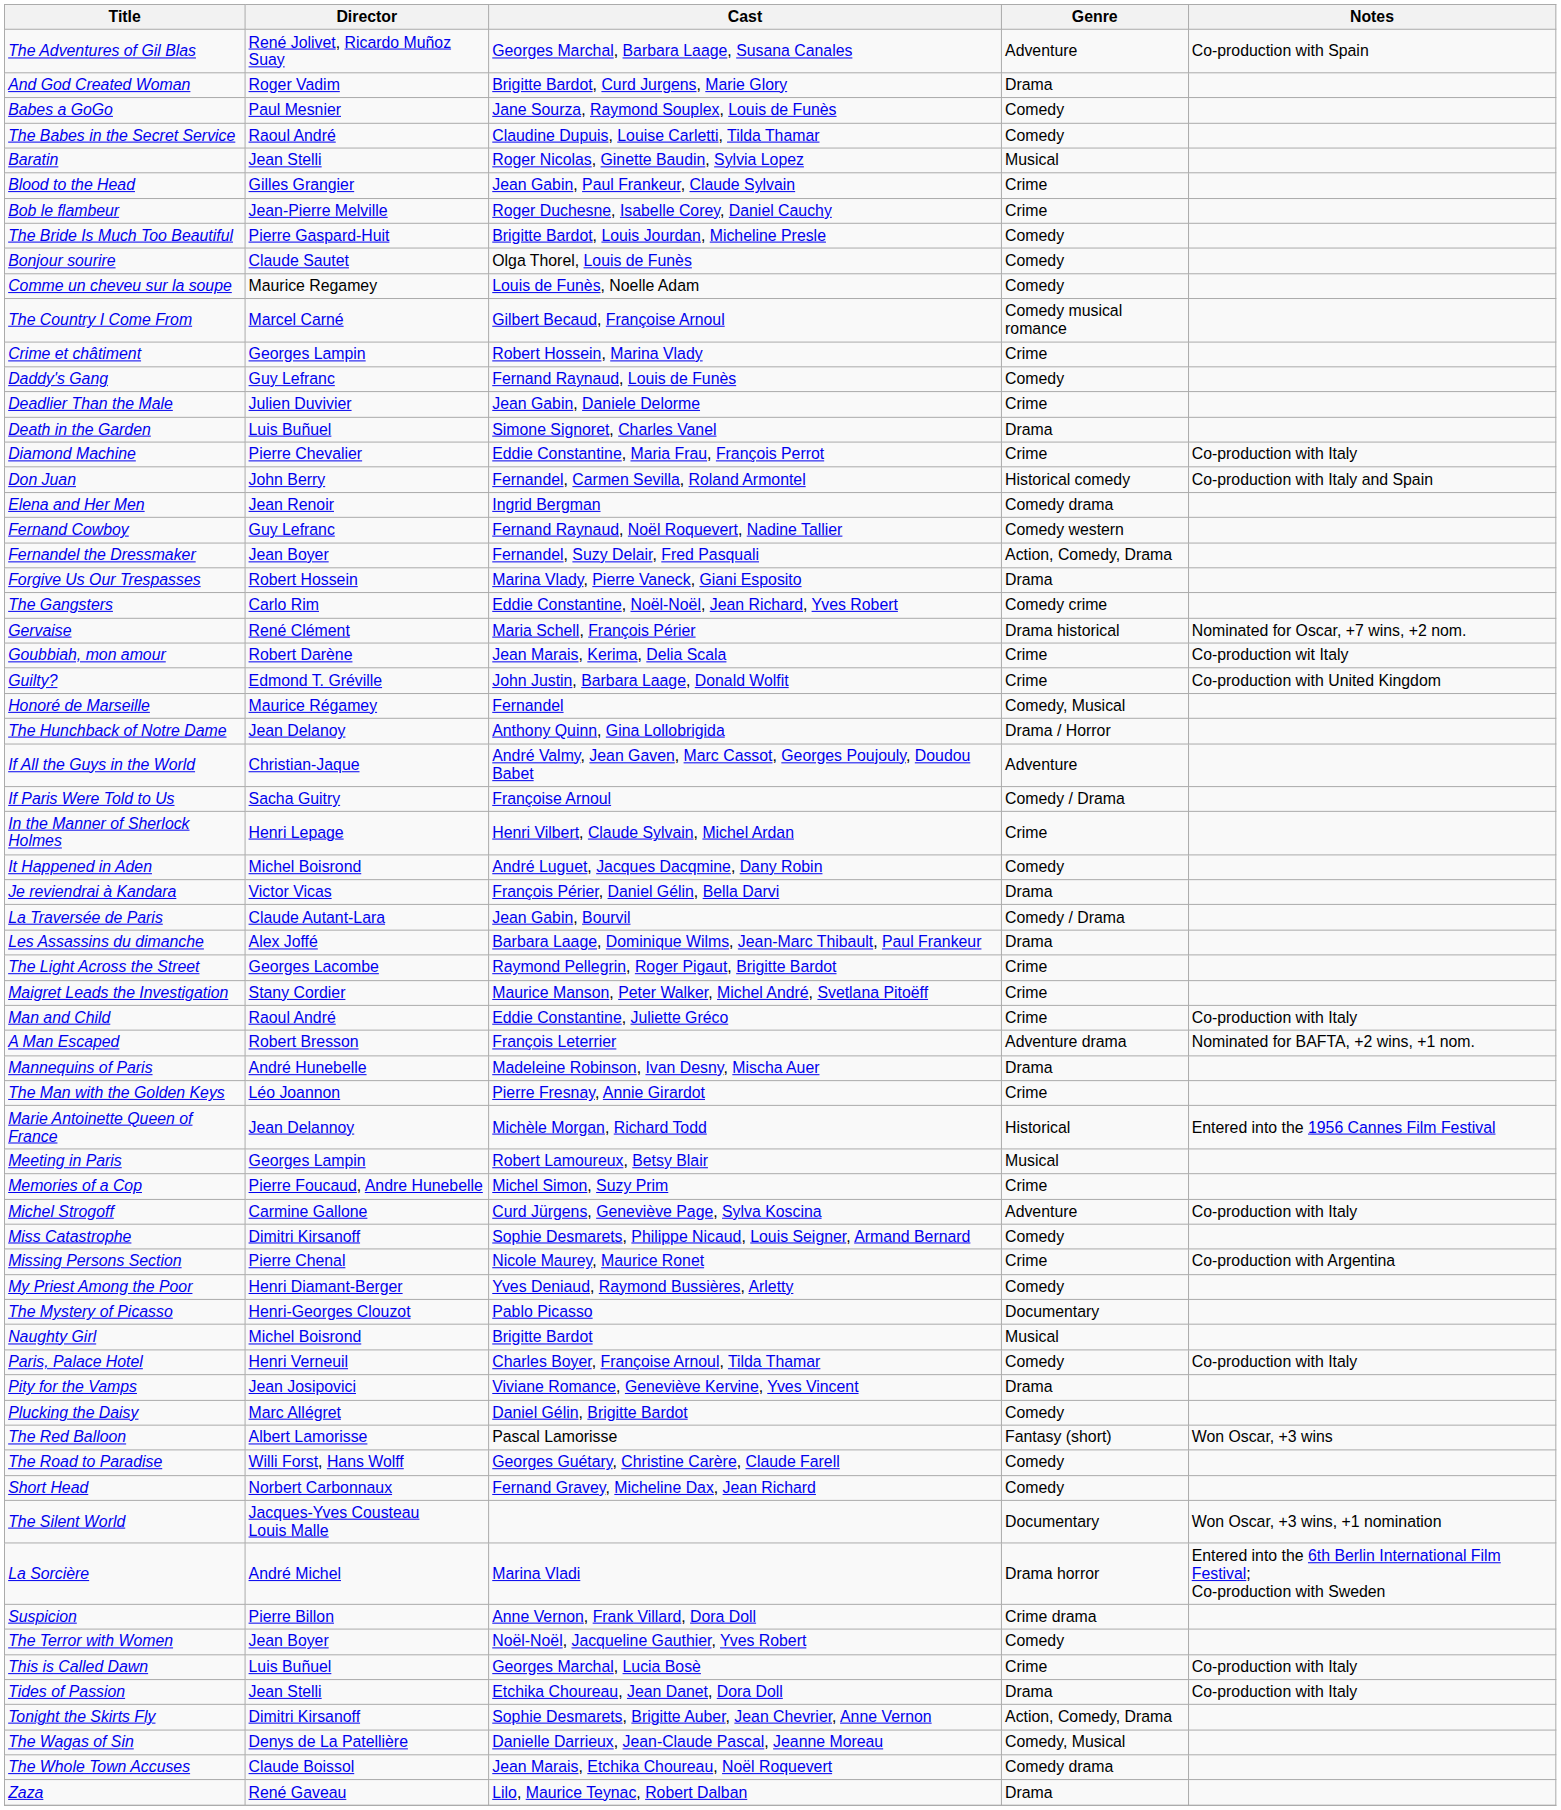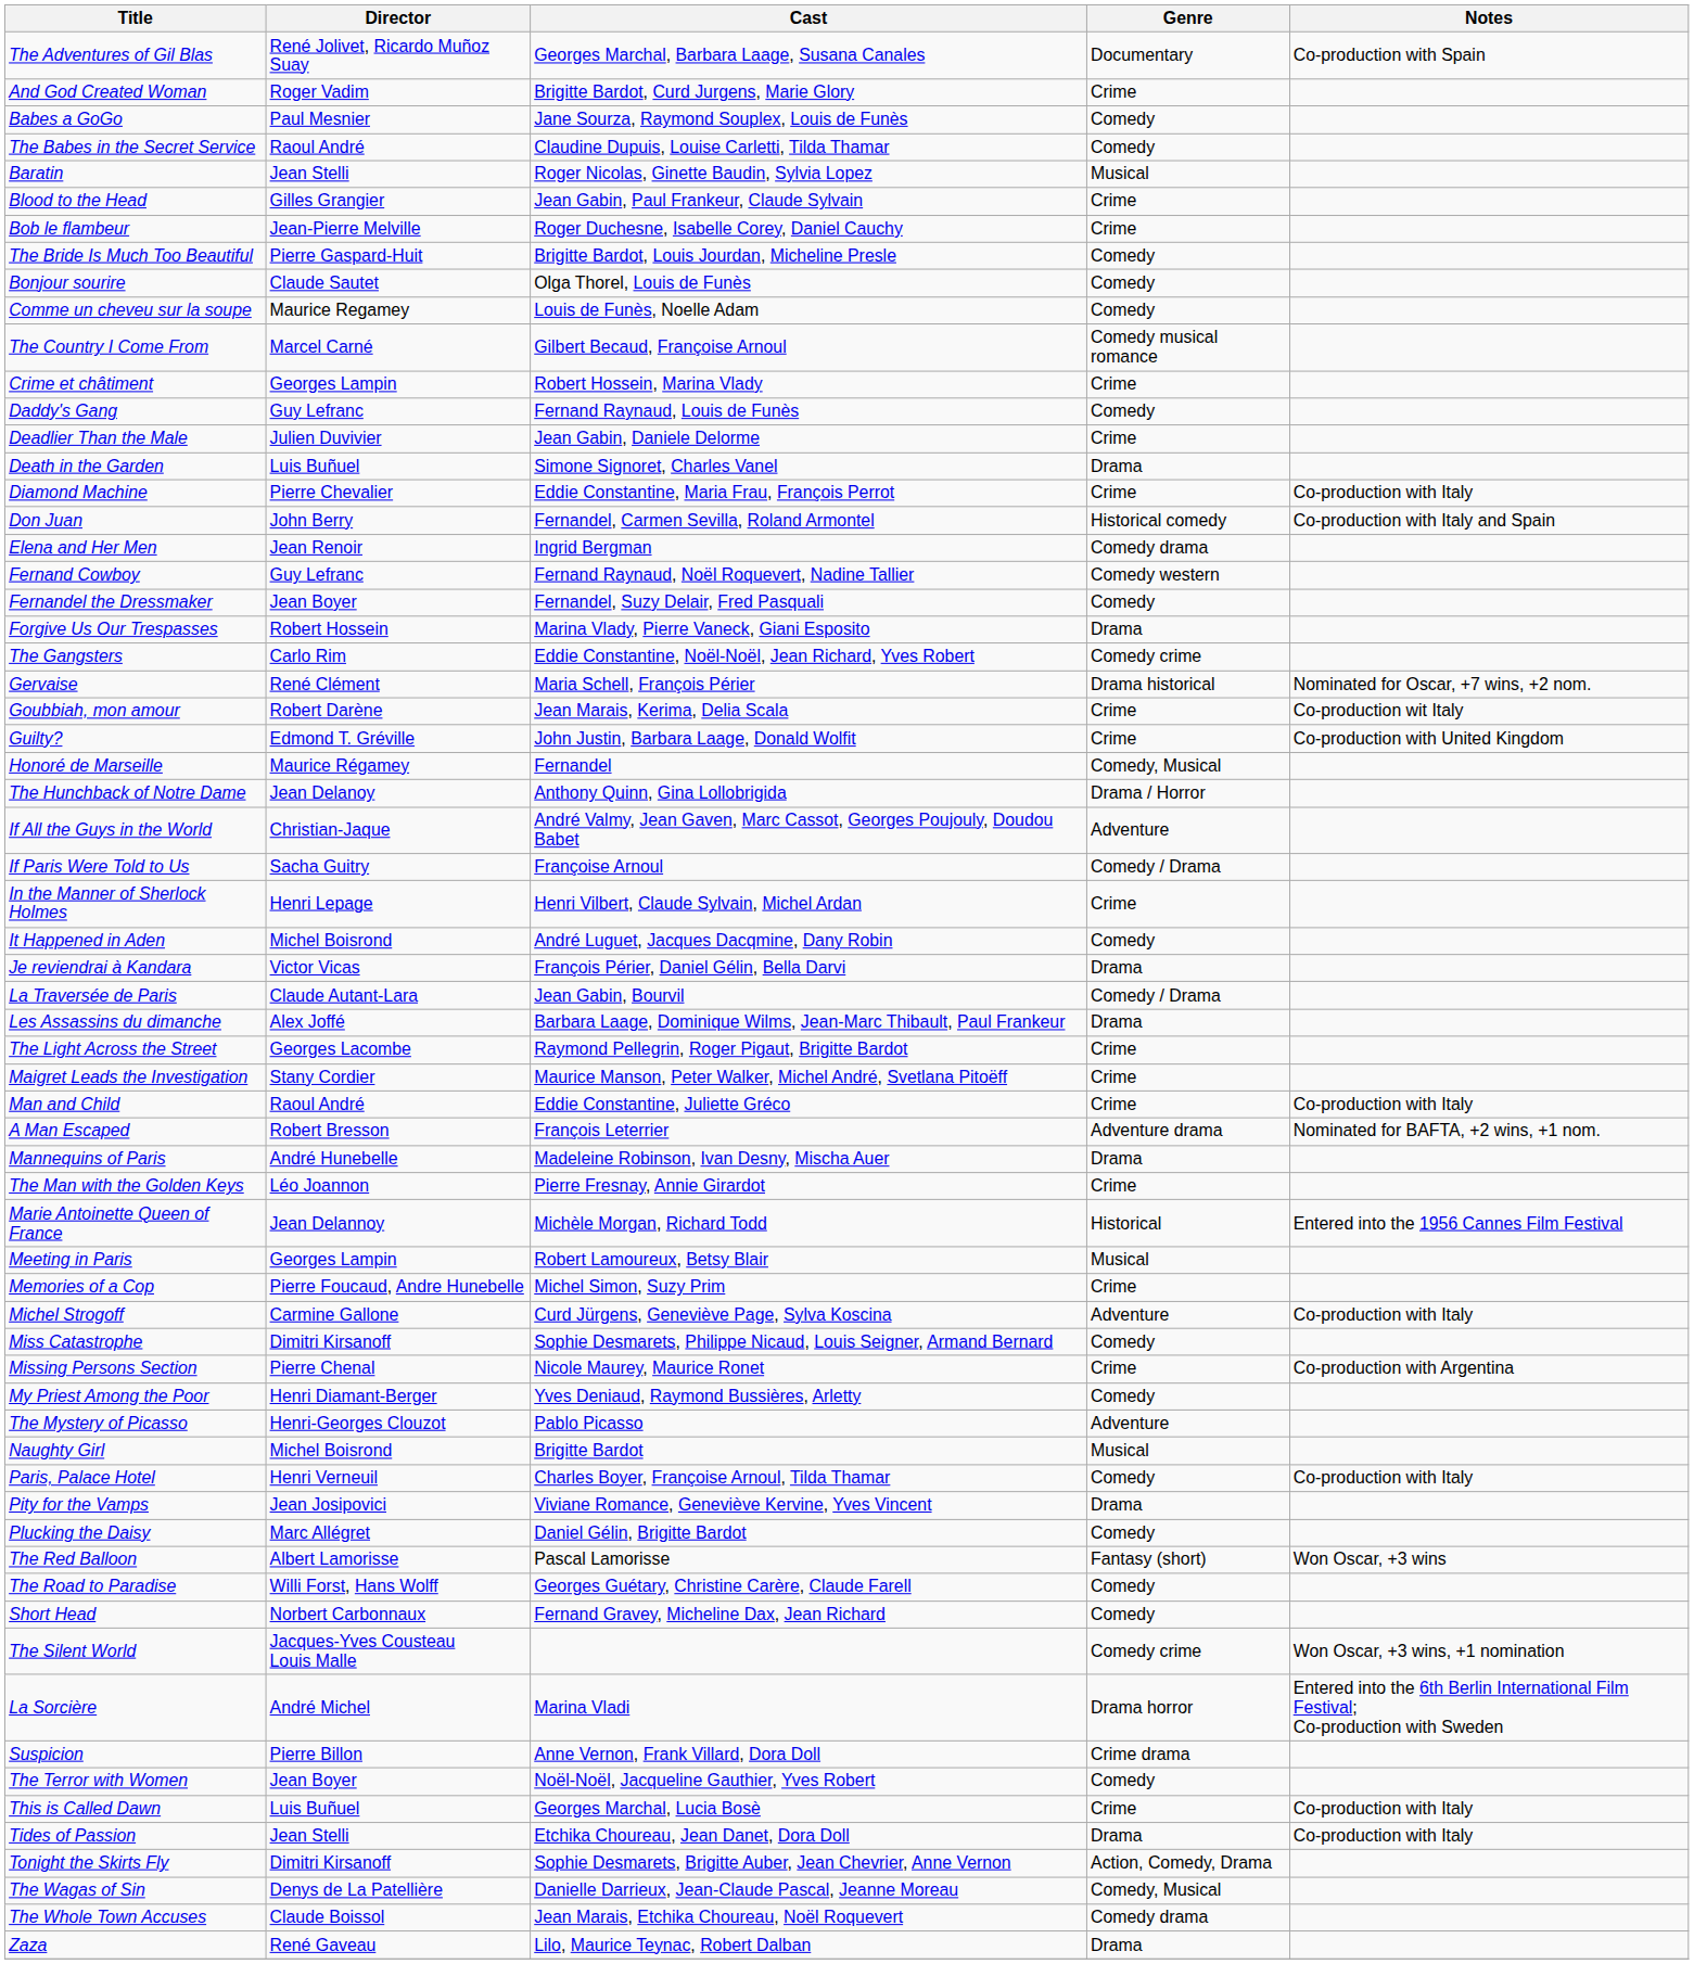The Adventures of Gil Blas | Genre: Adventure -> Documentary
And God Created Woman | Genre: Drama -> Crime
Fernandel the Dressmaker | Genre: Action, Comedy, Drama -> Comedy
The Mystery of Picasso | Genre: Documentary -> Adventure
The Silent World | Genre: Documentary -> Comedy crime
